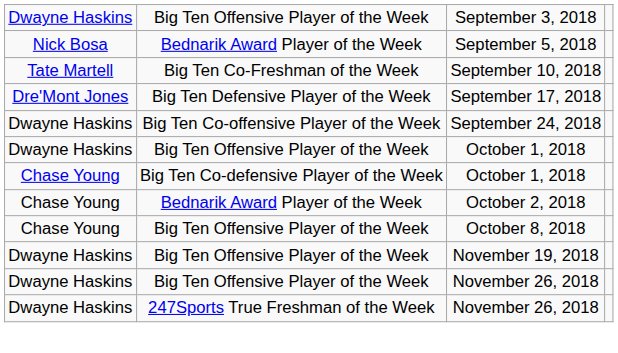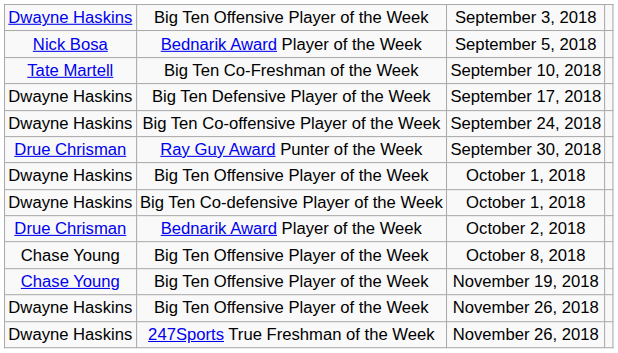September 17, 2018 | column 1: Dre'Mont Jones -> Dwayne Haskins
+ row: Drue Chrisman | Ray Guy Award Punter of the Week | September 30, 2018
Big Ten Co-defensive Player of the Week / October 1, 2018 | column 1: Chase Young -> Dwayne Haskins
October 2, 2018 | column 1: Chase Young -> Drue Chrisman
November 19, 2018 | column 1: Dwayne Haskins -> Chase Young
